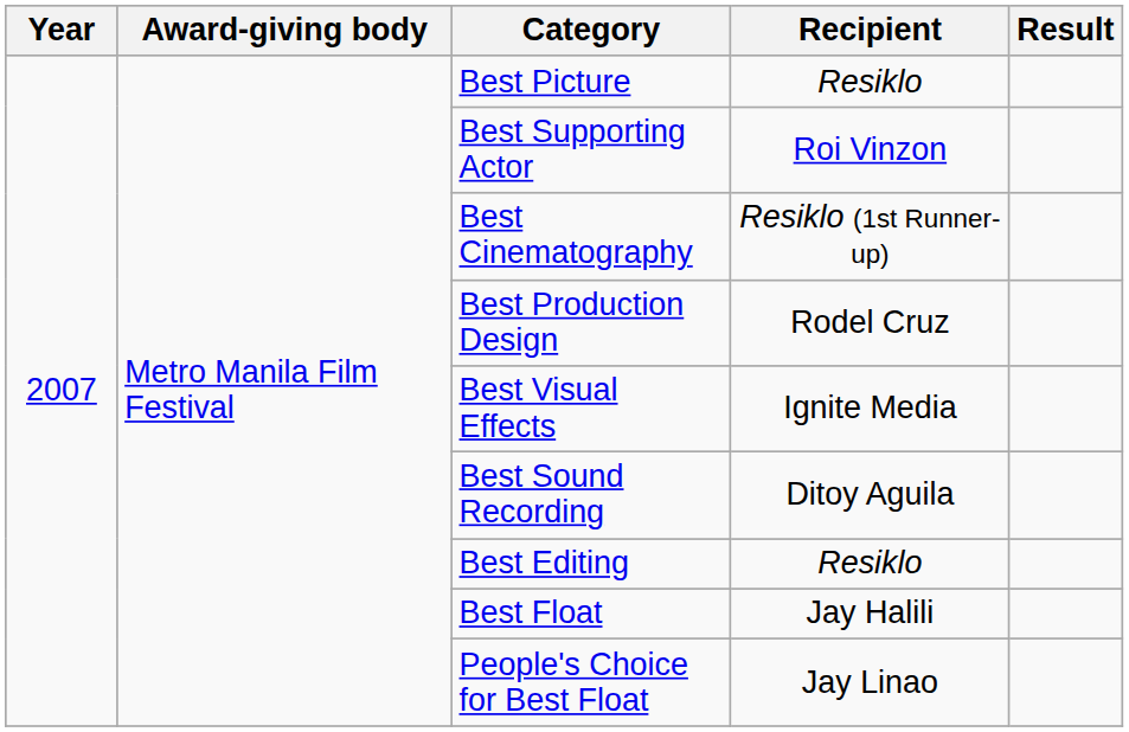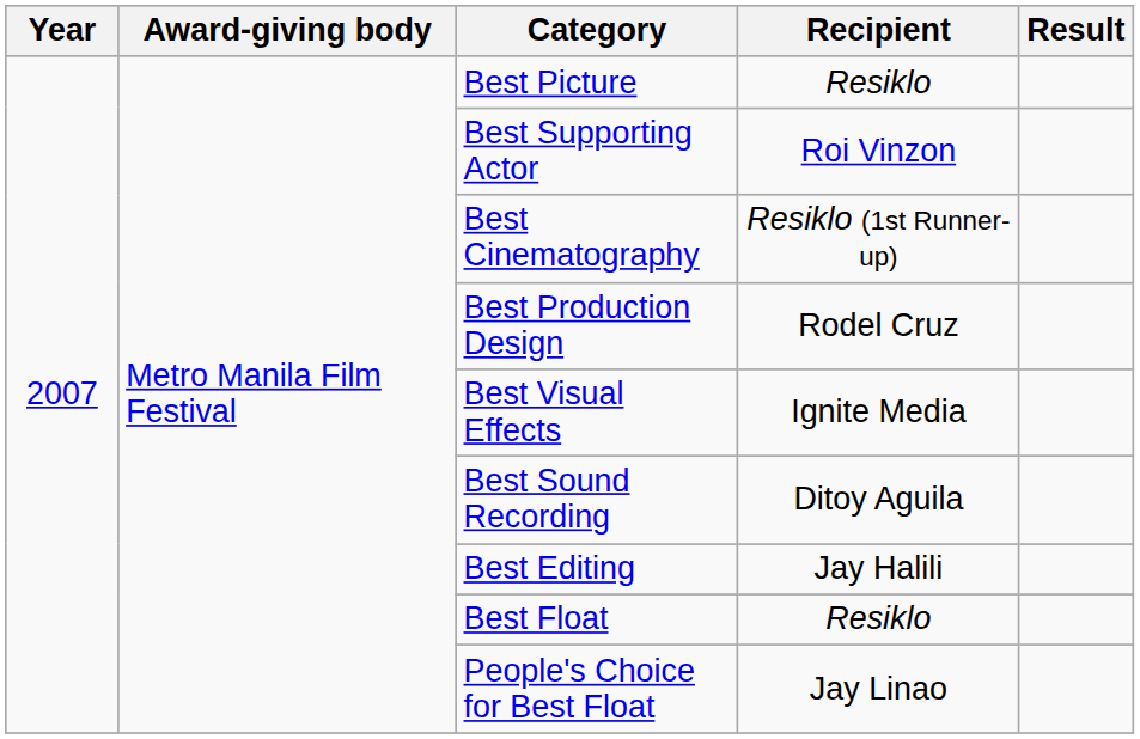Best Editing | Recipient: Resiklo -> Jay Halili
Best Float | Recipient: Jay Halili -> Resiklo
